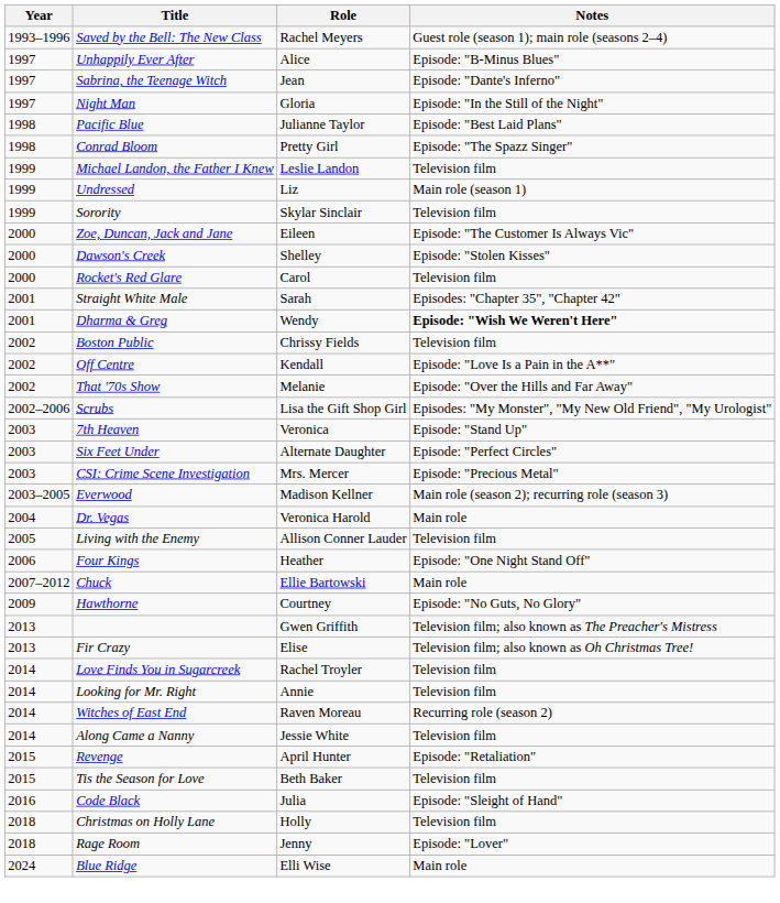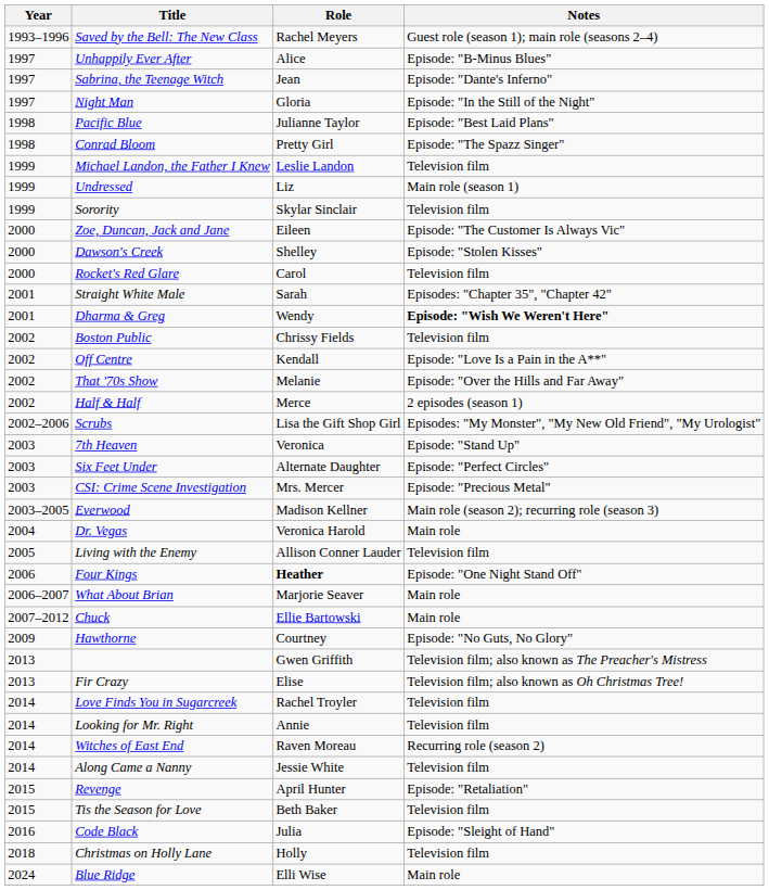+ row: 2002 | Half & Half | Merce | 2 episodes (season 1)
Four Kings | Role: normal -> bold
+ row: 2006–2007 | What About Brian | Marjorie Seaver | Main role
- row: 2018 | Rage Room | Jenny | Episode: "Lover"
